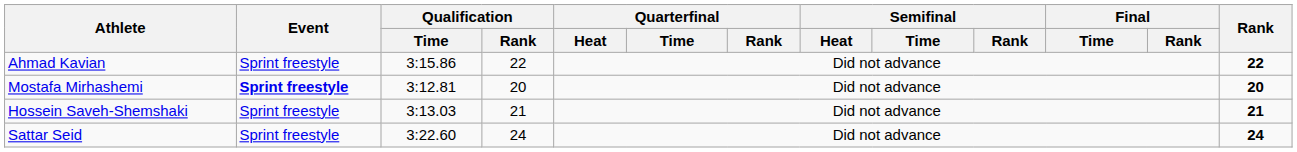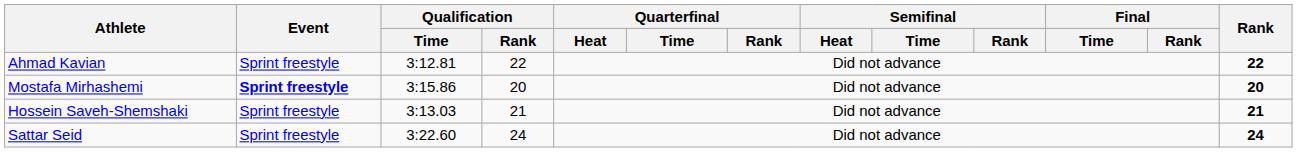Ahmad Kavian | Qualification / Time: 3:15.86 -> 3:12.81
Mostafa Mirhashemi | Qualification / Time: 3:12.81 -> 3:15.86
